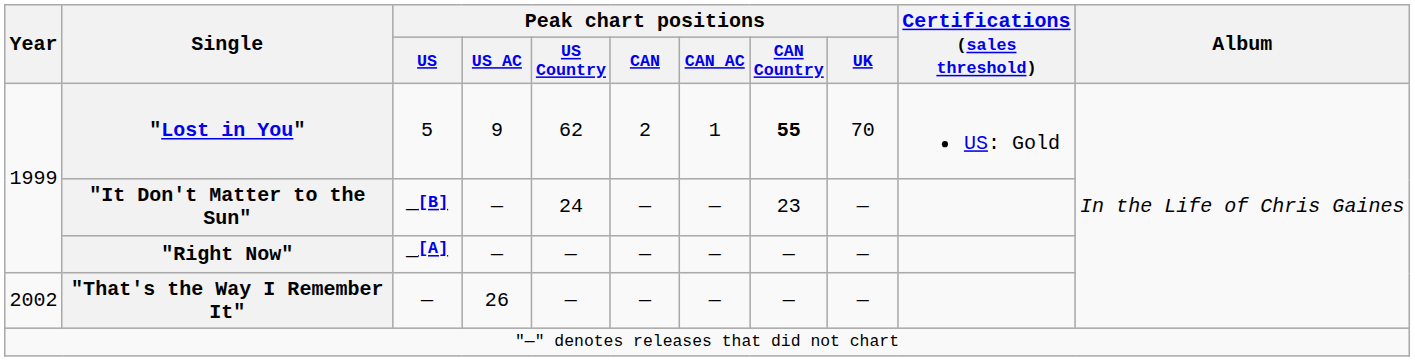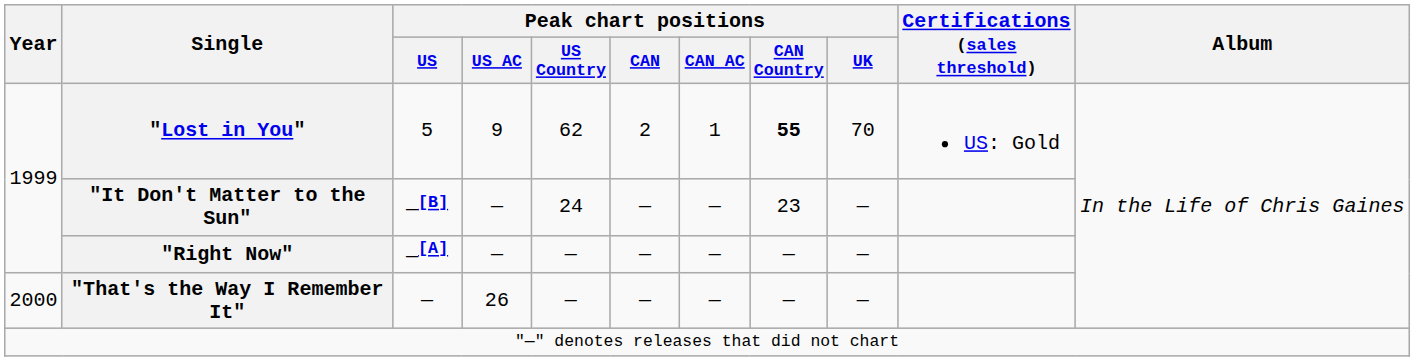"That's the Way I Remember It" | Year: 2002 -> 2000
